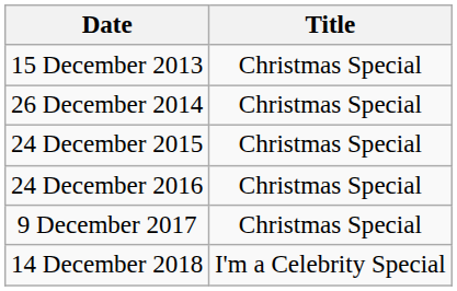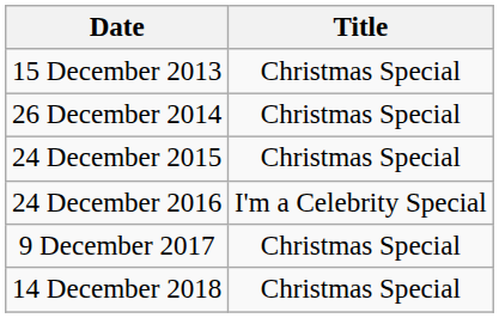24 December 2016 | Title: Christmas Special -> I'm a Celebrity Special
14 December 2018 | Title: I'm a Celebrity Special -> Christmas Special
